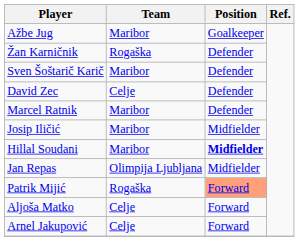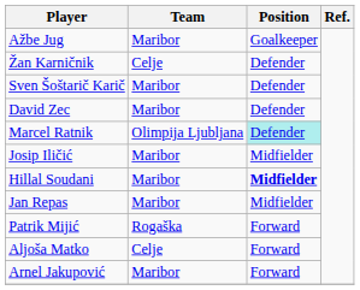Žan Karničnik | Team: Rogaška -> Celje
David Zec | Team: Celje -> Maribor
Marcel Ratnik | Team: Maribor -> Olimpija Ljubljana
Marcel Ratnik | Position: no background -> paleturquoise background
Jan Repas | Team: Olimpija Ljubljana -> Maribor
Patrik Mijić | Position: lightsalmon background -> no background
Arnel Jakupović | Team: Celje -> Maribor
